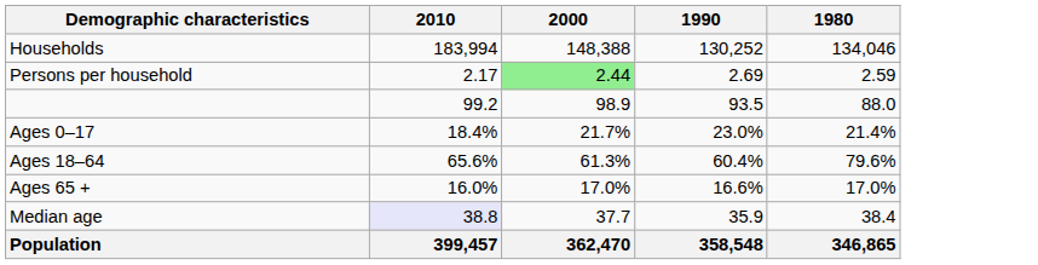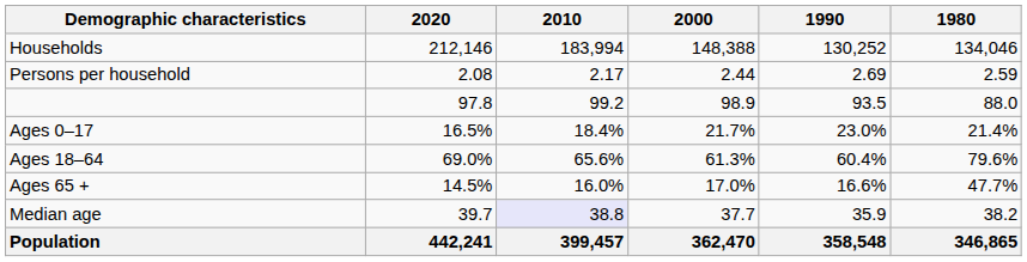+ column: 2020 | 212,146 | 2.08 | 97.8 | 16.5% | 69.0% | 14.5% | 39.7 | 442,241
Persons per household | 2000: lightgreen background -> no background
Ages 65 + | 1980: 17.0% -> 47.7%
Median age | 1980: 38.4 -> 38.2
